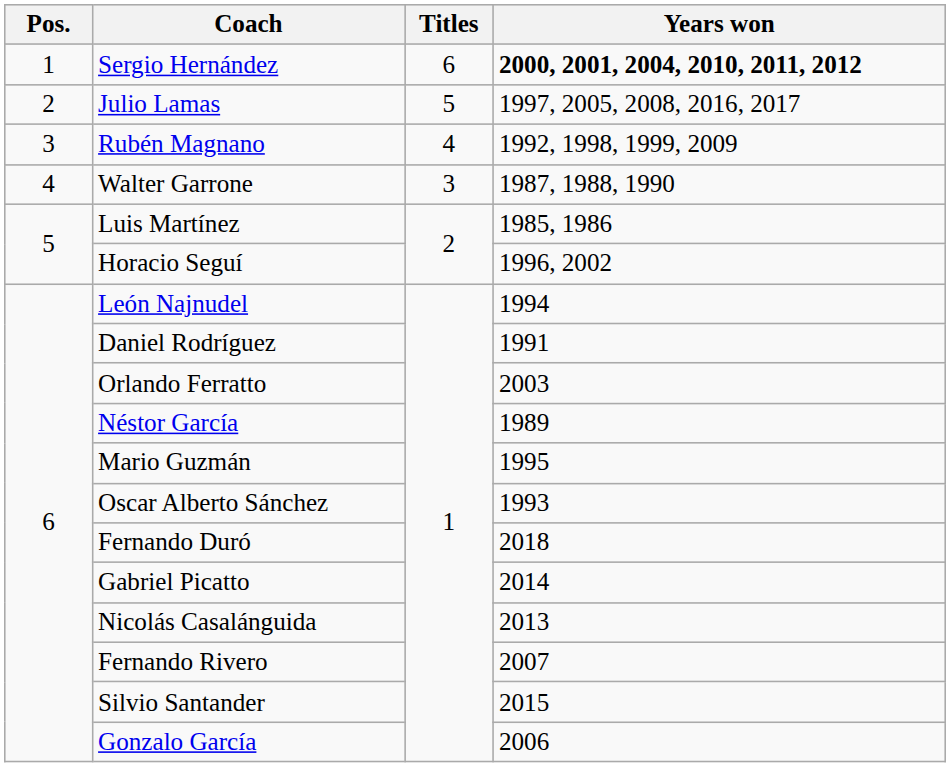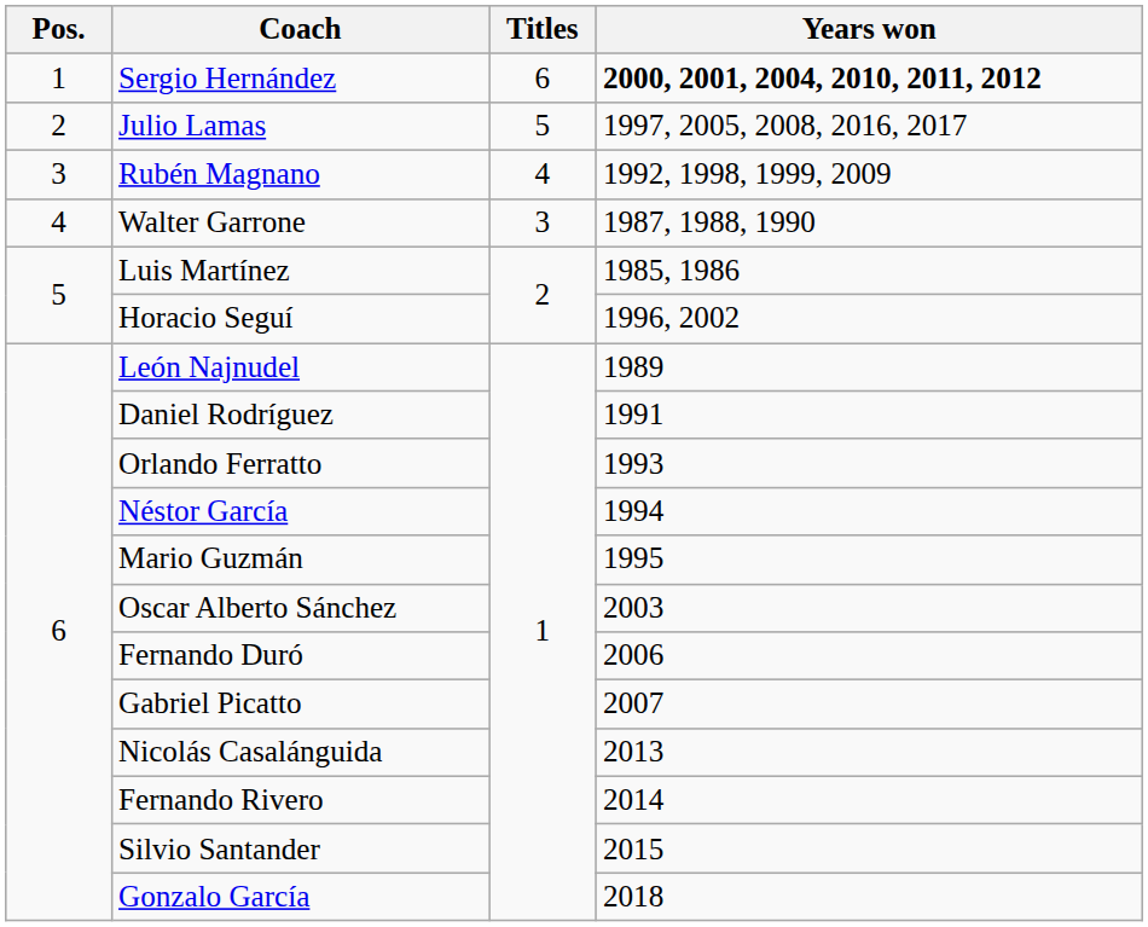León Najnudel | Years won: 1994 -> 1989
Orlando Ferratto | Years won: 2003 -> 1993
Néstor García | Years won: 1989 -> 1994
Oscar Alberto Sánchez | Years won: 1993 -> 2003
Fernando Duró | Years won: 2018 -> 2006
Gabriel Picatto | Years won: 2014 -> 2007
Fernando Rivero | Years won: 2007 -> 2014
Gonzalo García | Years won: 2006 -> 2018
